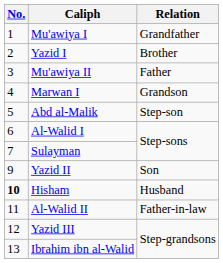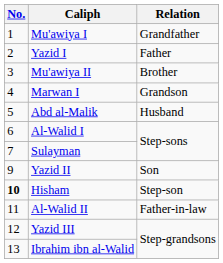Yazid I | Relation: Brother -> Father
Mu'awiya II | Relation: Father -> Brother
Abd al-Malik | Relation: Step-son -> Husband
Hisham | Relation: Husband -> Step-son
